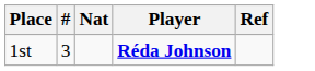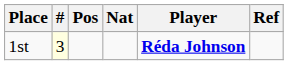+ column: Pos
1st | #: no background -> lightyellow background
